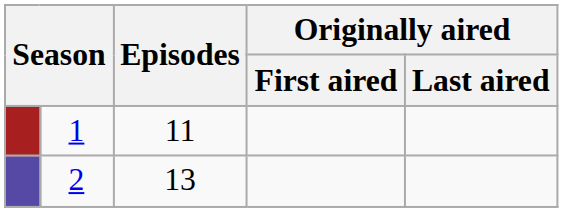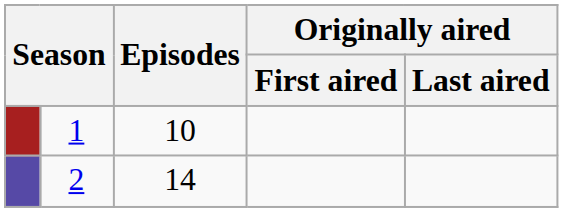1 | Episodes: 11 -> 10
2 | Episodes: 13 -> 14
